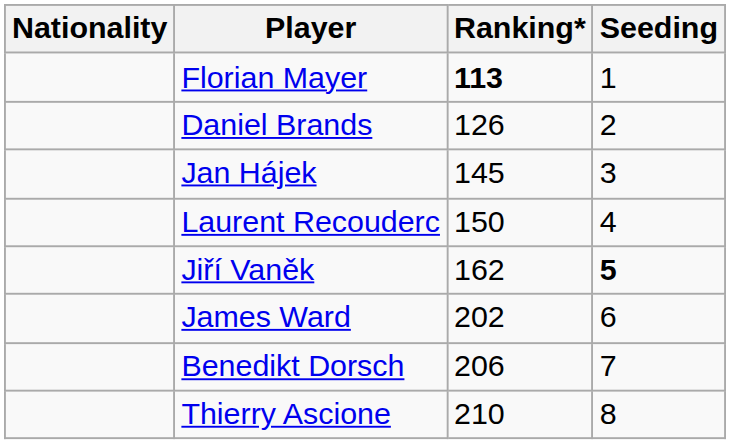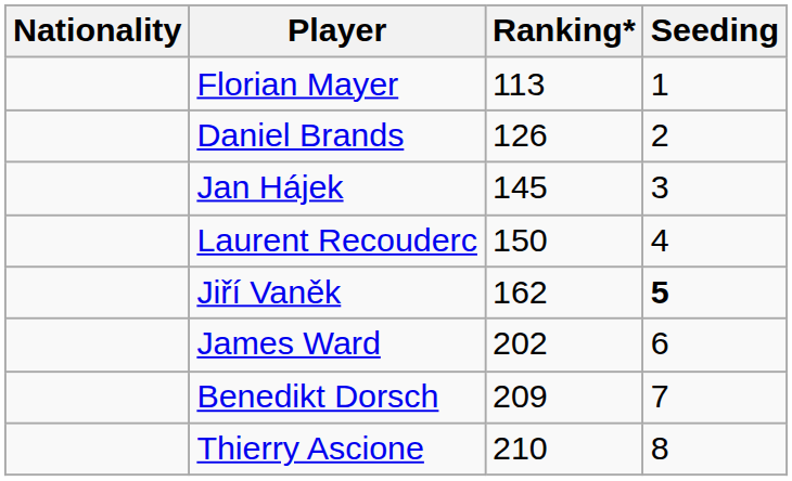Florian Mayer | Ranking*: bold -> normal
Benedikt Dorsch | Ranking*: 206 -> 209
